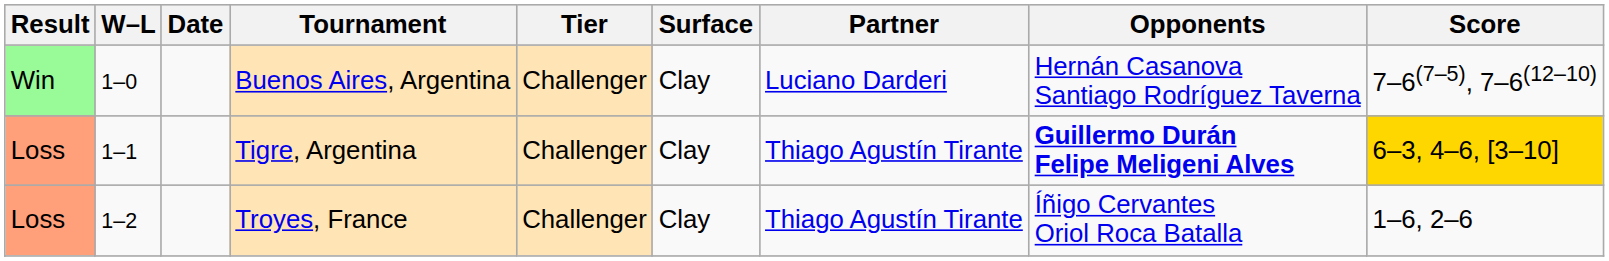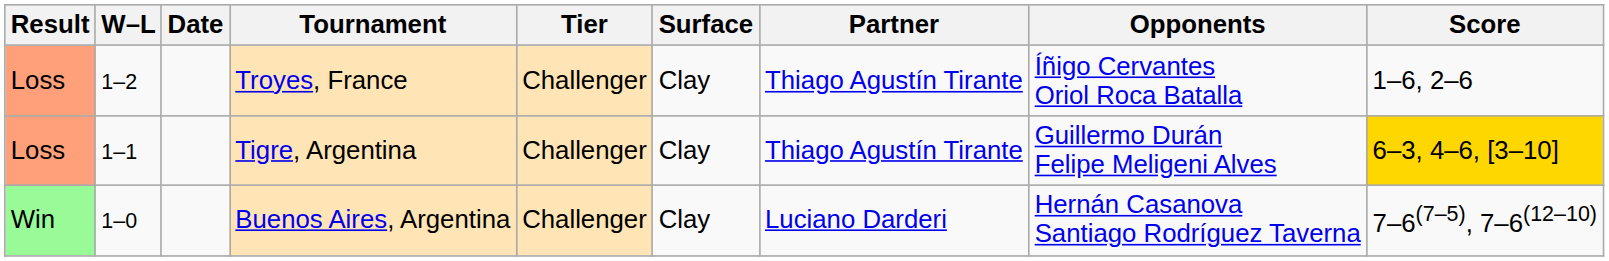rows swapped: Buenos Aires, Argentina <-> Troyes, France
Tigre, Argentina | Opponents: bold -> normal
